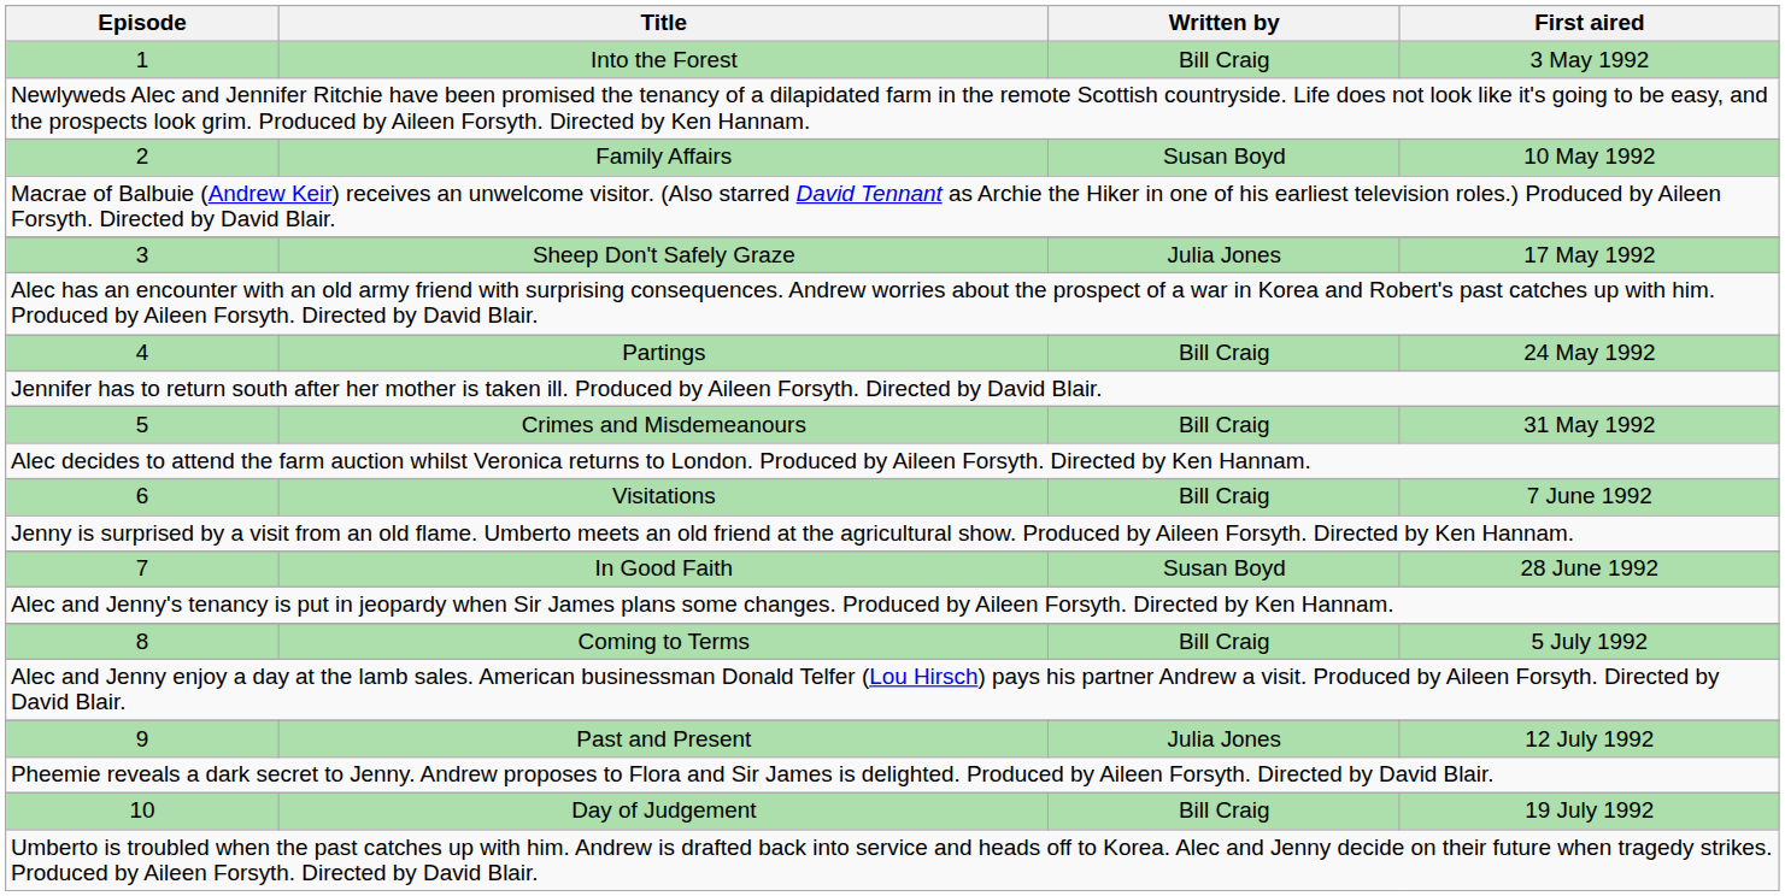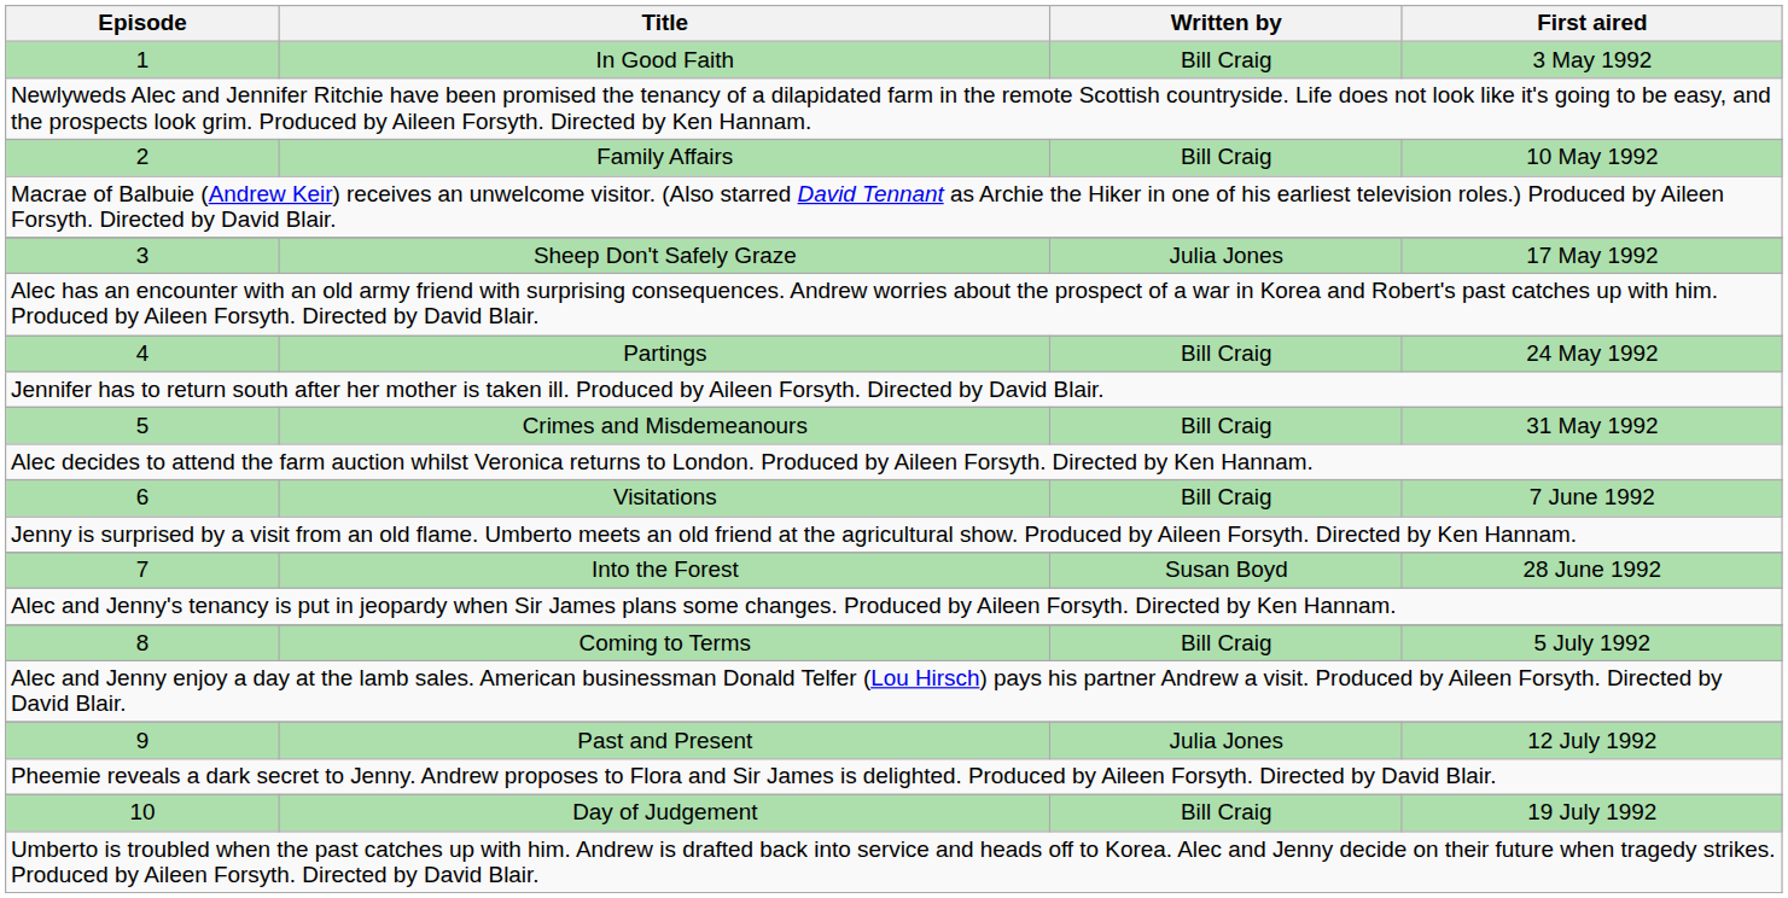1 | Title: Into the Forest -> In Good Faith
2 | Written by: Susan Boyd -> Bill Craig
7 | Title: In Good Faith -> Into the Forest
